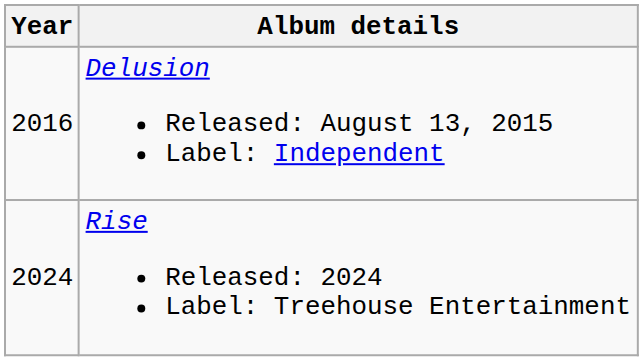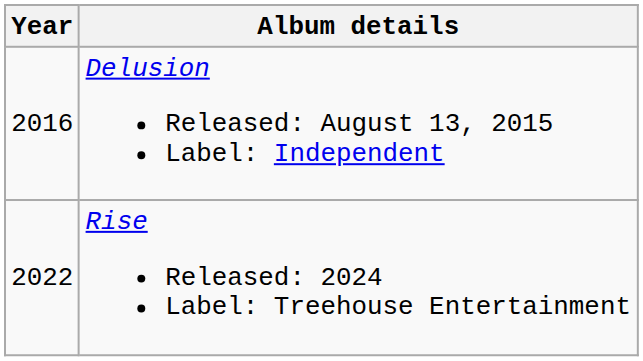Rise Released: 2024 Label: Treehouse Entertainment | Year: 2024 -> 2022
